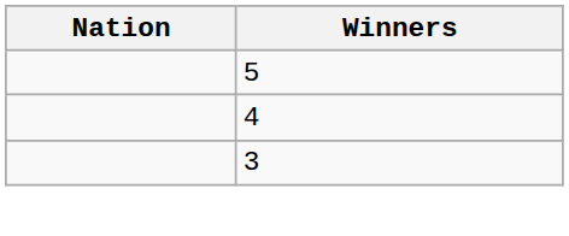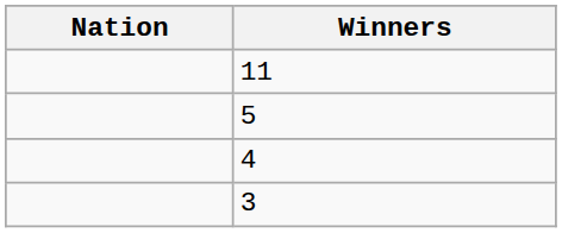+ row: 11
